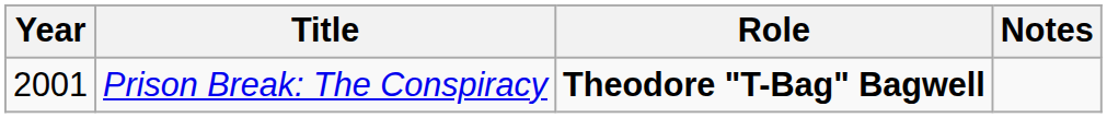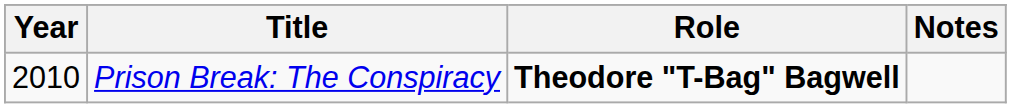Prison Break: The Conspiracy | Year: 2001 -> 2010
